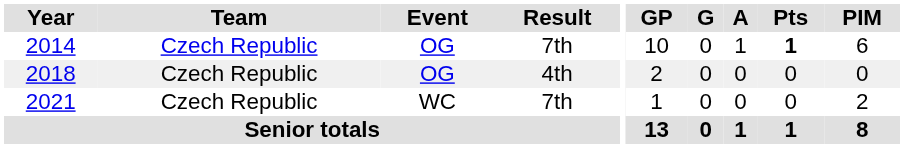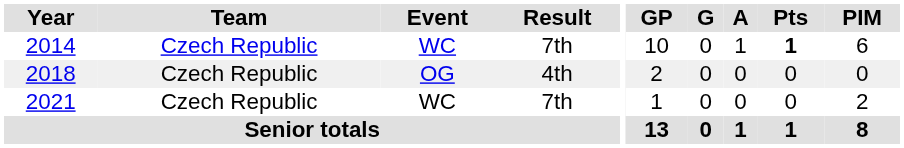2014 | Event: OG -> WC
